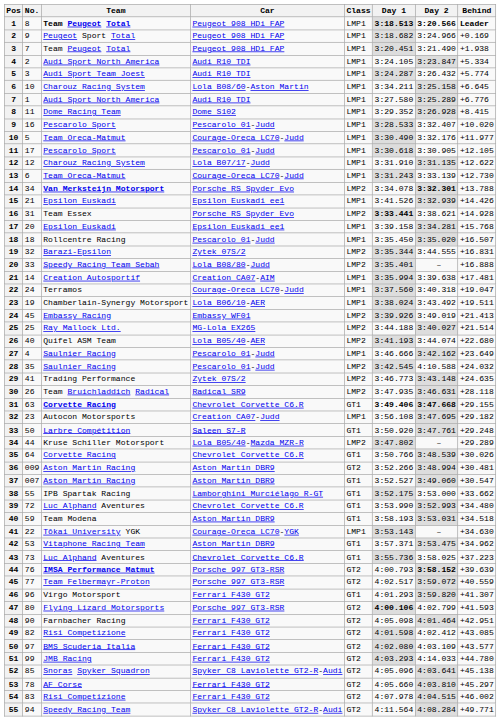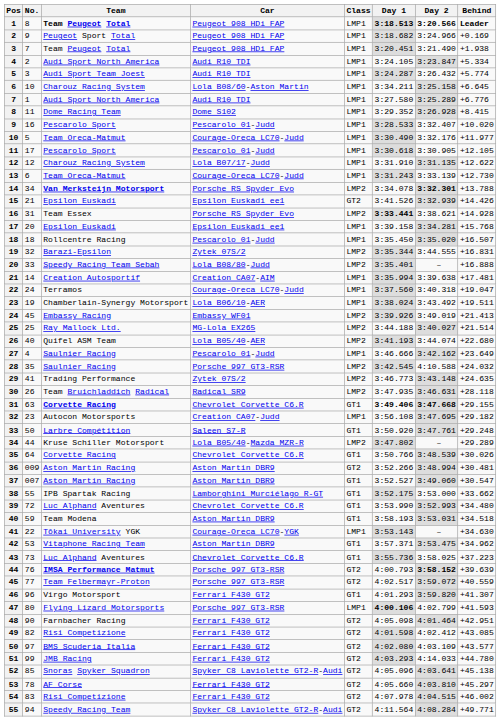15 | Class: LMP1 -> GT2
28 | Car: Pescarolo 01-Judd -> Porsche 997 GT3-RSR
47 | Class: GT2 -> LMP1
